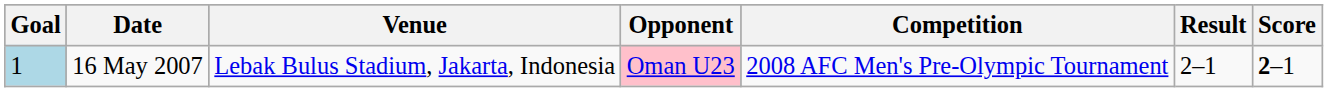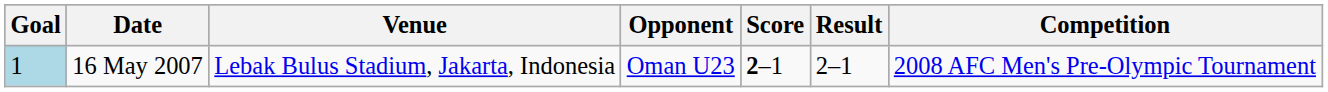columns swapped: Score <-> Competition
16 May 2007 | Opponent: pink background -> no background
